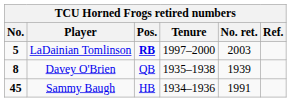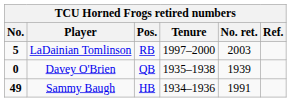LaDainian Tomlinson | Pos.: bold -> normal
Davey O'Brien | No.: 8 -> 0
Sammy Baugh | No.: 45 -> 49
